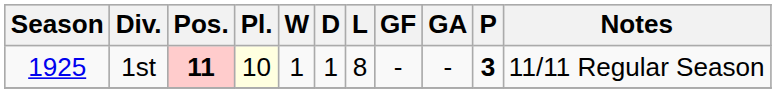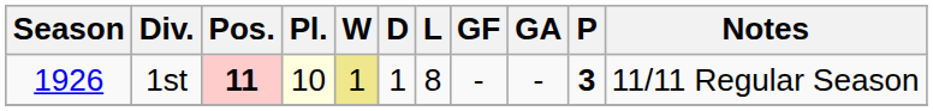1st | Season: 1925 -> 1926
1st | W: no background -> khaki background
